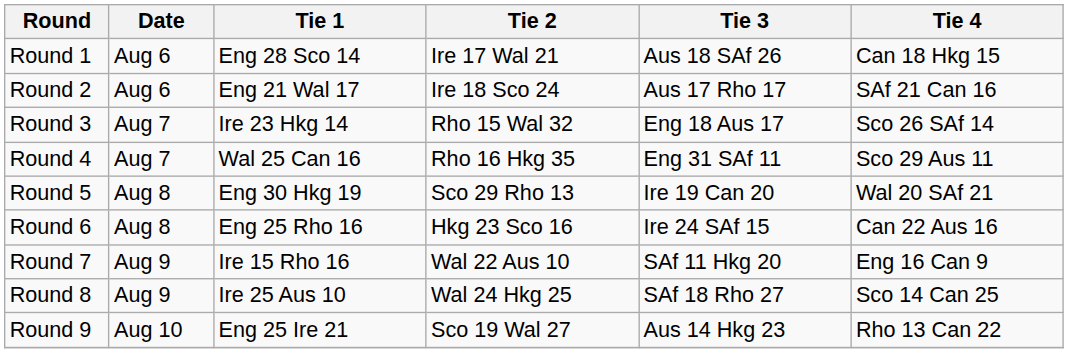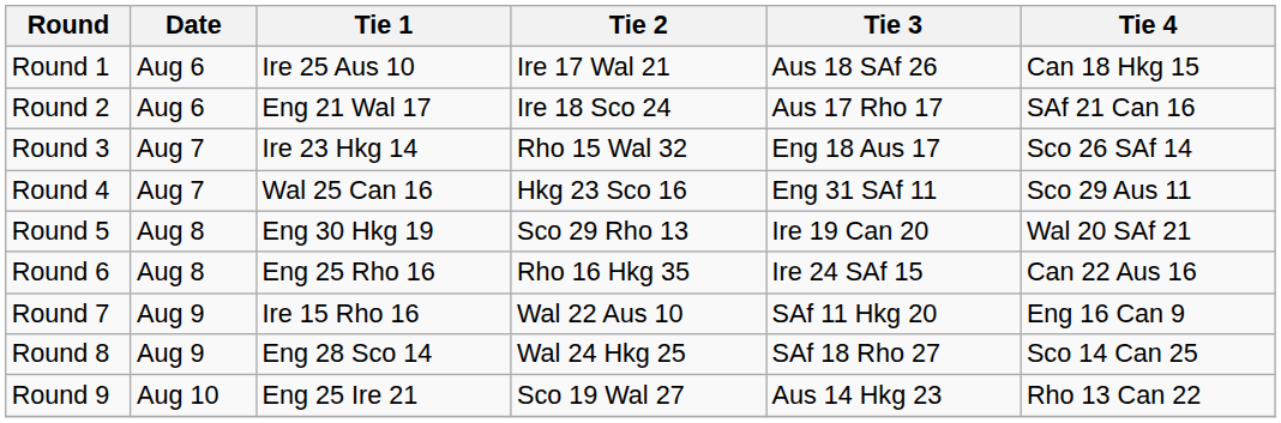Round 1 | Tie 1: Eng 28 Sco 14 -> Ire 25 Aus 10
Round 4 | Tie 2: Rho 16 Hkg 35 -> Hkg 23 Sco 16
Round 6 | Tie 2: Hkg 23 Sco 16 -> Rho 16 Hkg 35
Round 8 | Tie 1: Ire 25 Aus 10 -> Eng 28 Sco 14
